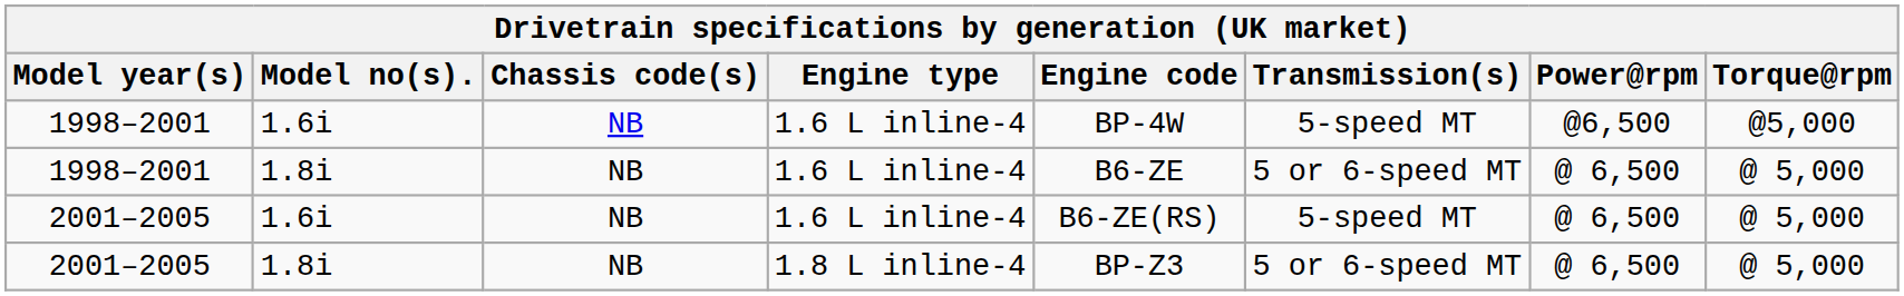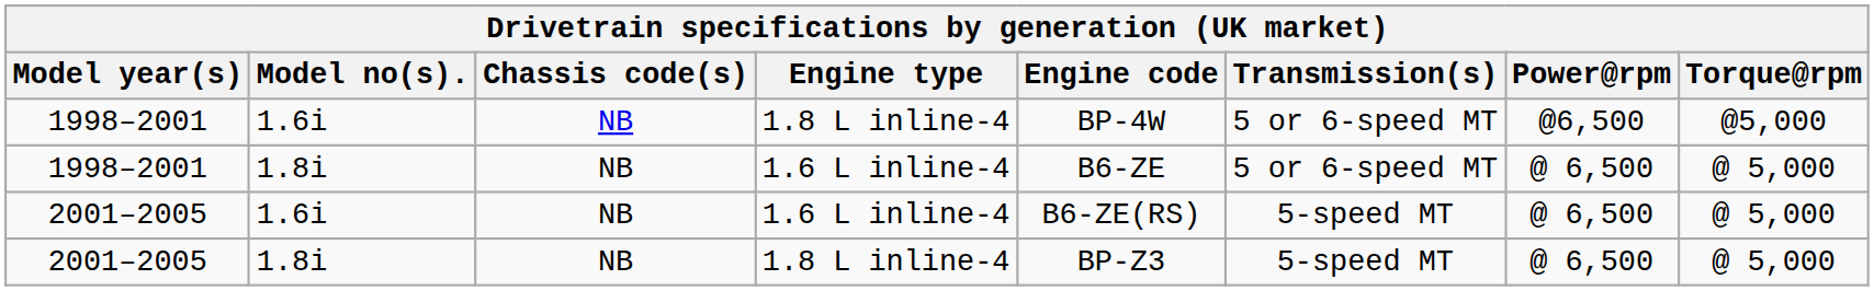1998–2001 / 1.6i | Engine type: 1.6 L inline-4 -> 1.8 L inline-4
1998–2001 / 1.6i | Transmission(s): 5-speed MT -> 5 or 6-speed MT
2001–2005 / 1.8i | Transmission(s): 5 or 6-speed MT -> 5-speed MT
